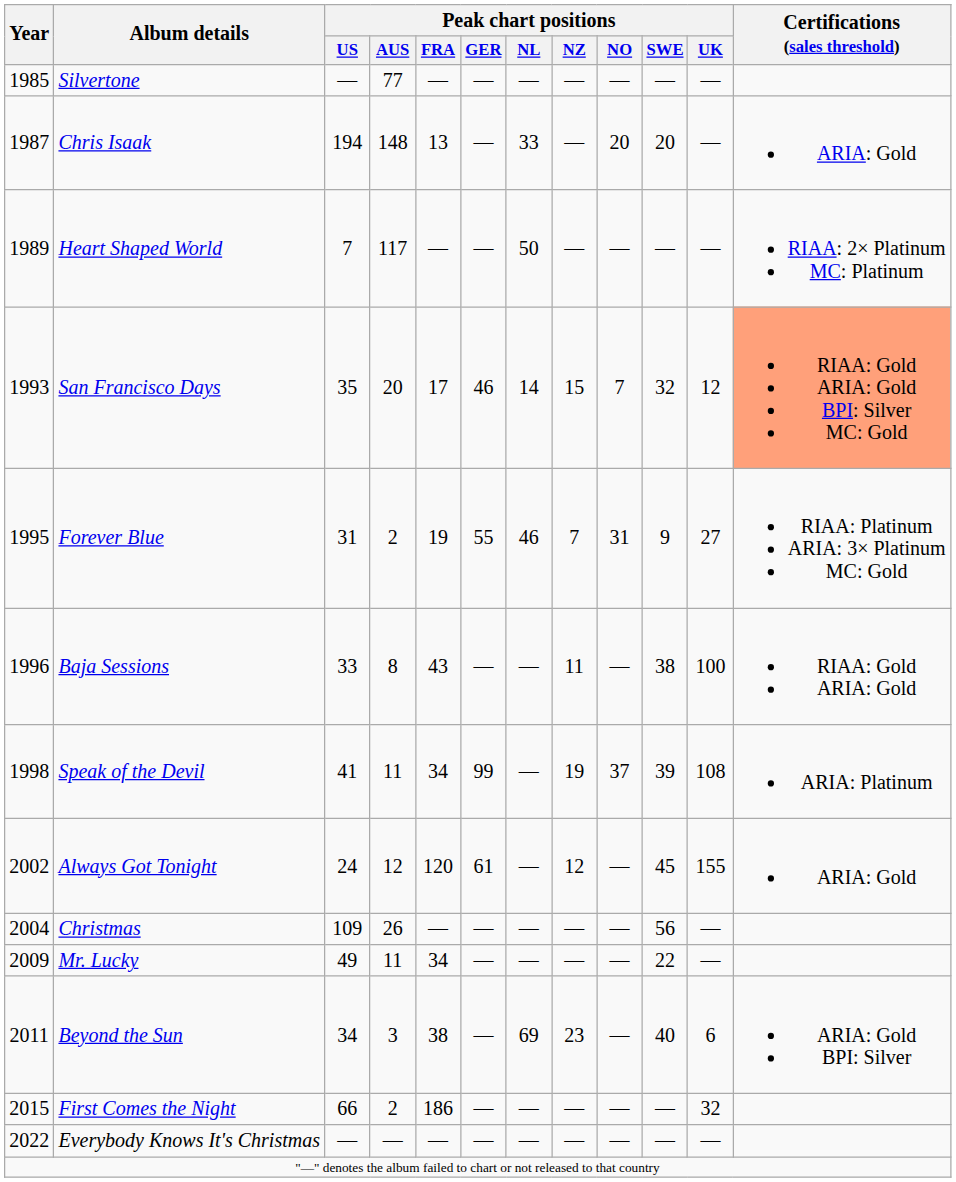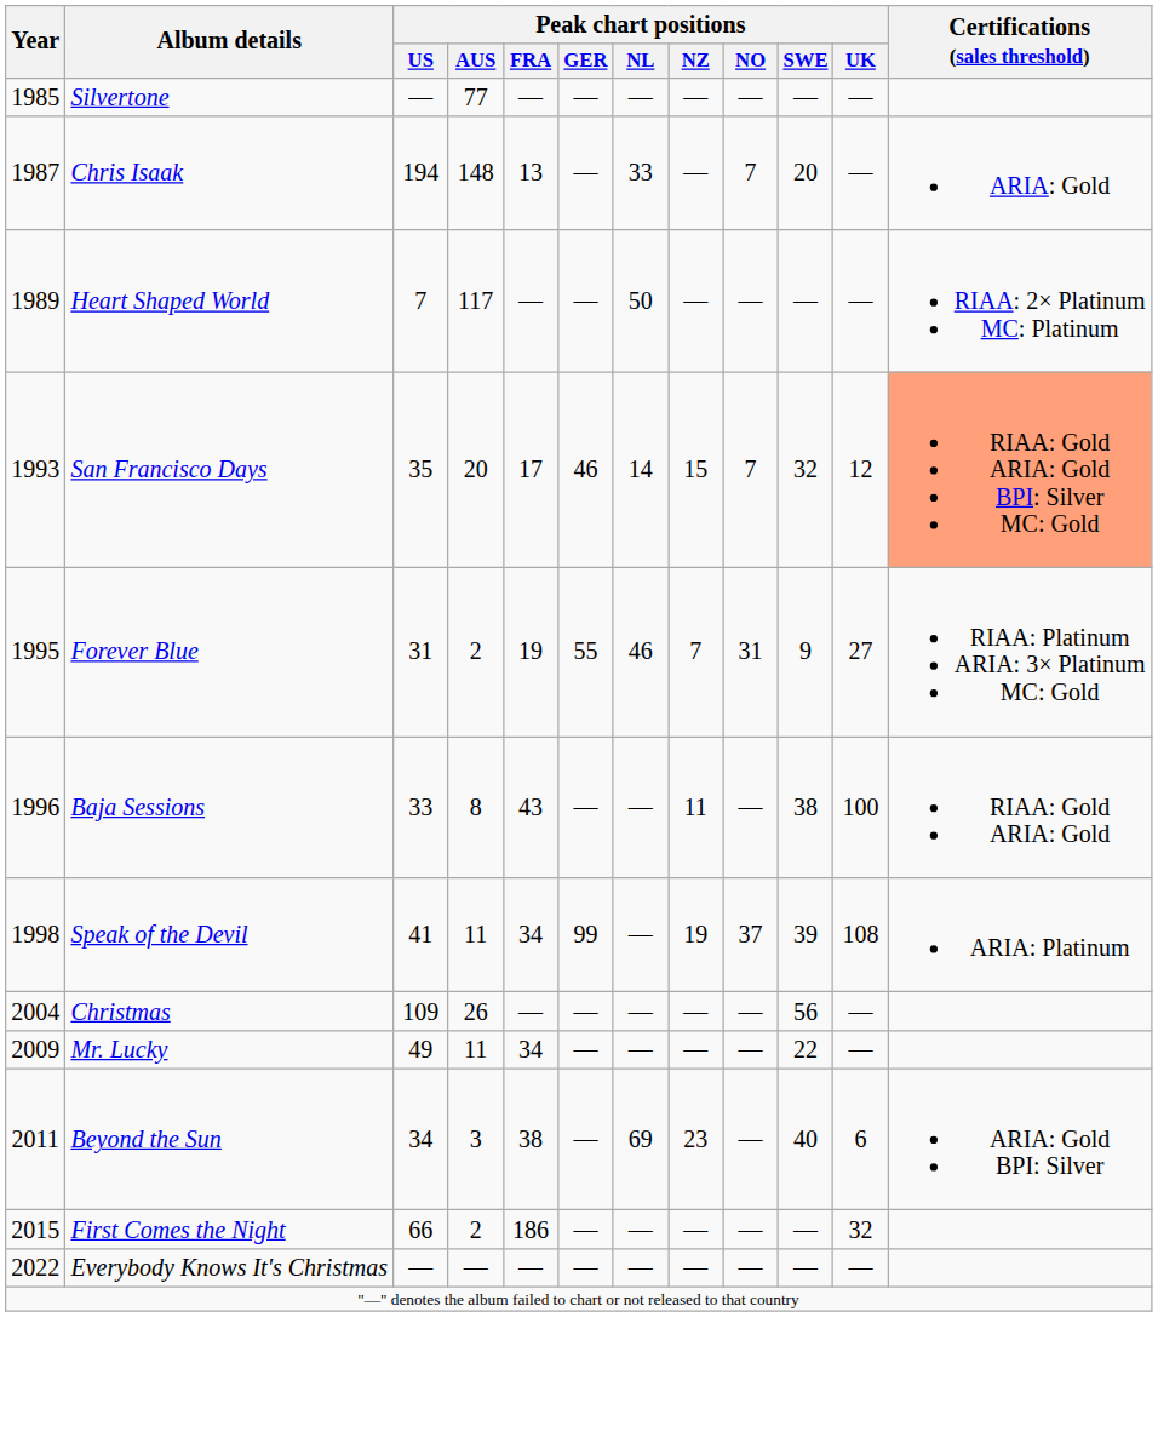Chris Isaak | Peak chart positions / NO: 20 -> 7
- row: 2002 | Always Got Tonight | 24 | 12 | 120 | 61 | — | 12 | — | 45 | 155 | ARIA: Gold
